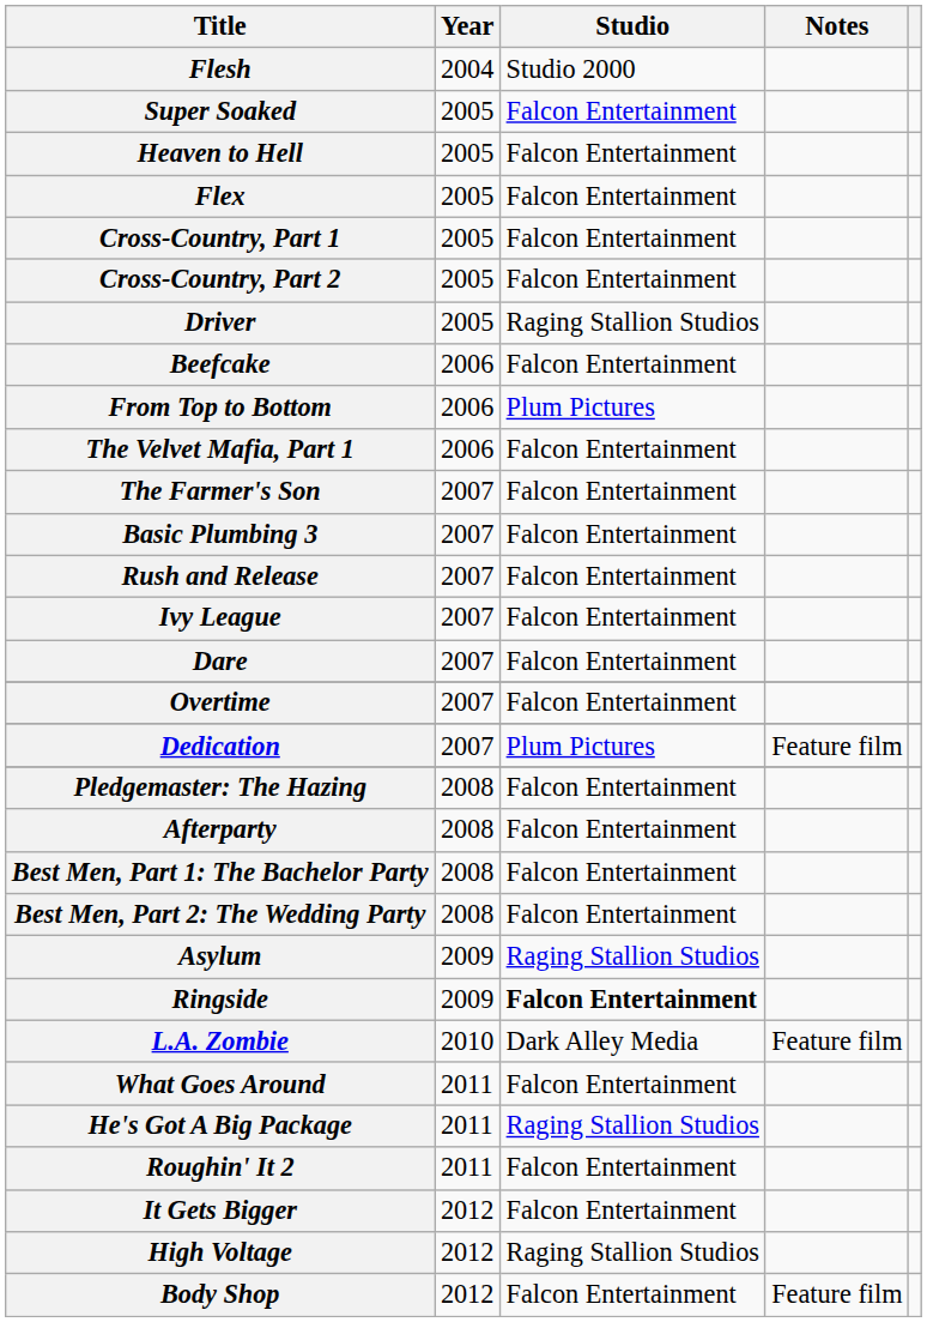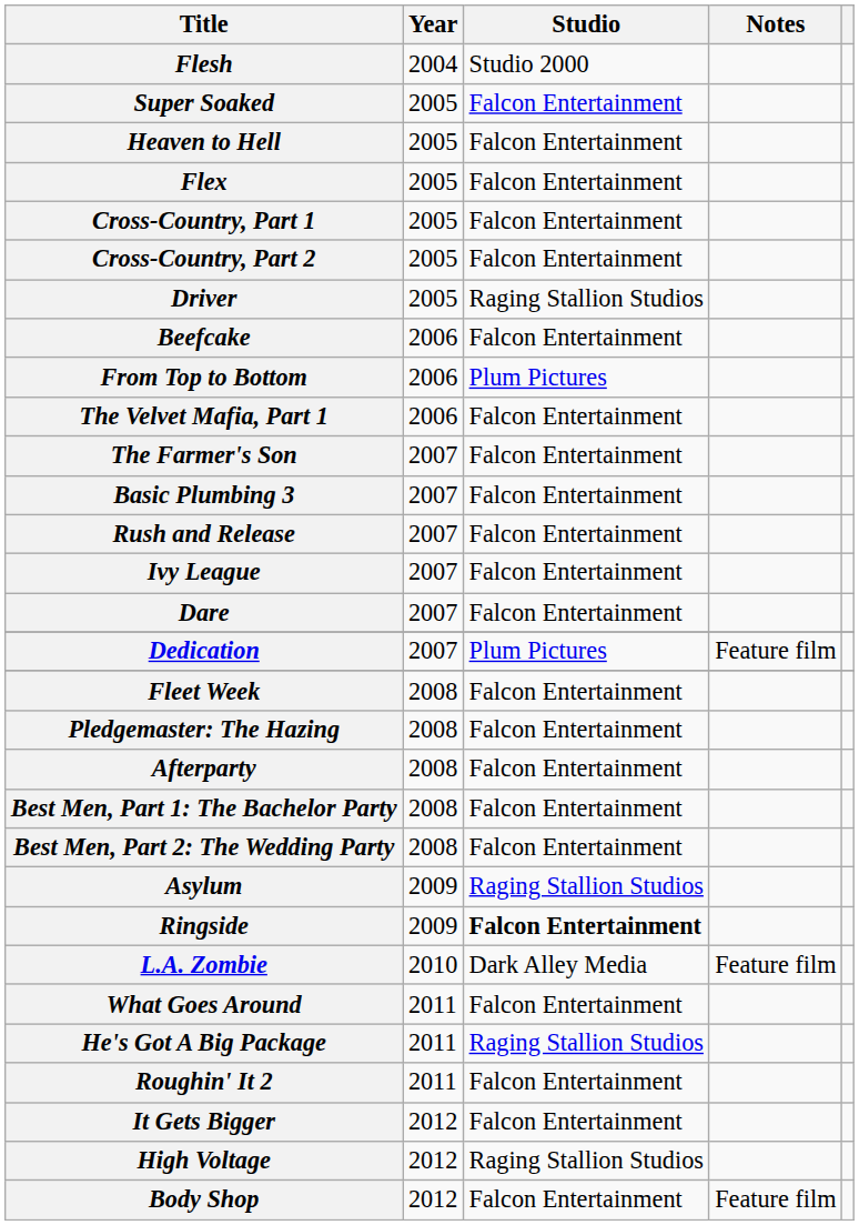- row: Overtime | 2007 | Falcon Entertainment
+ row: Fleet Week | 2008 | Falcon Entertainment
